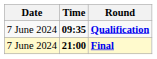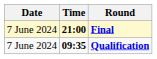rows swapped: Qualification <-> Final
